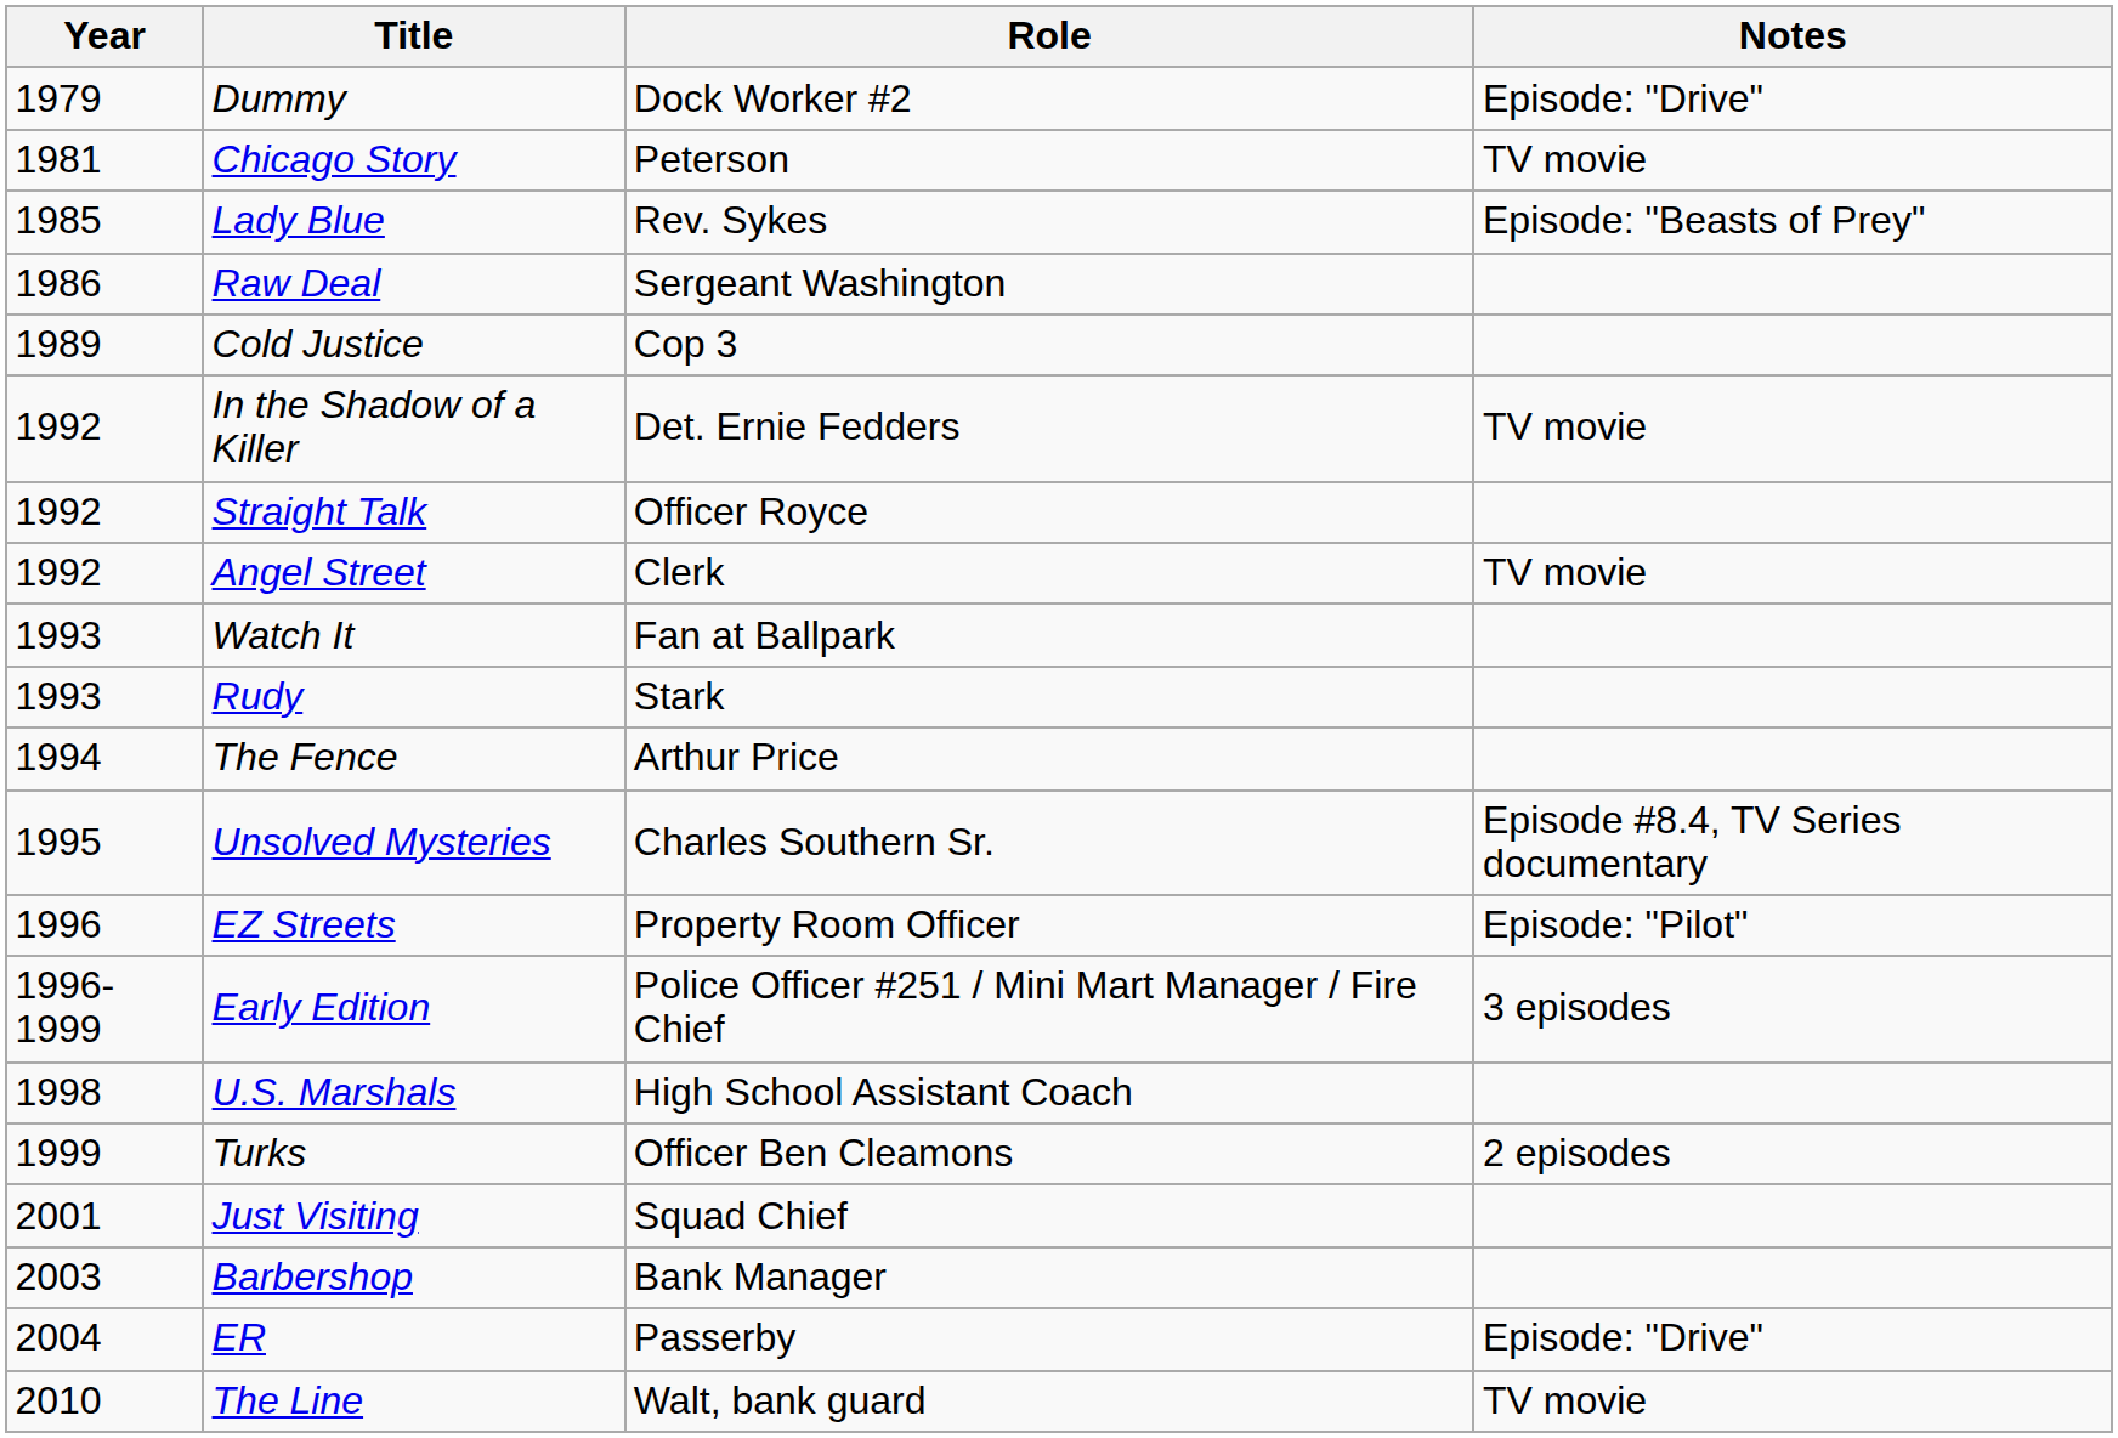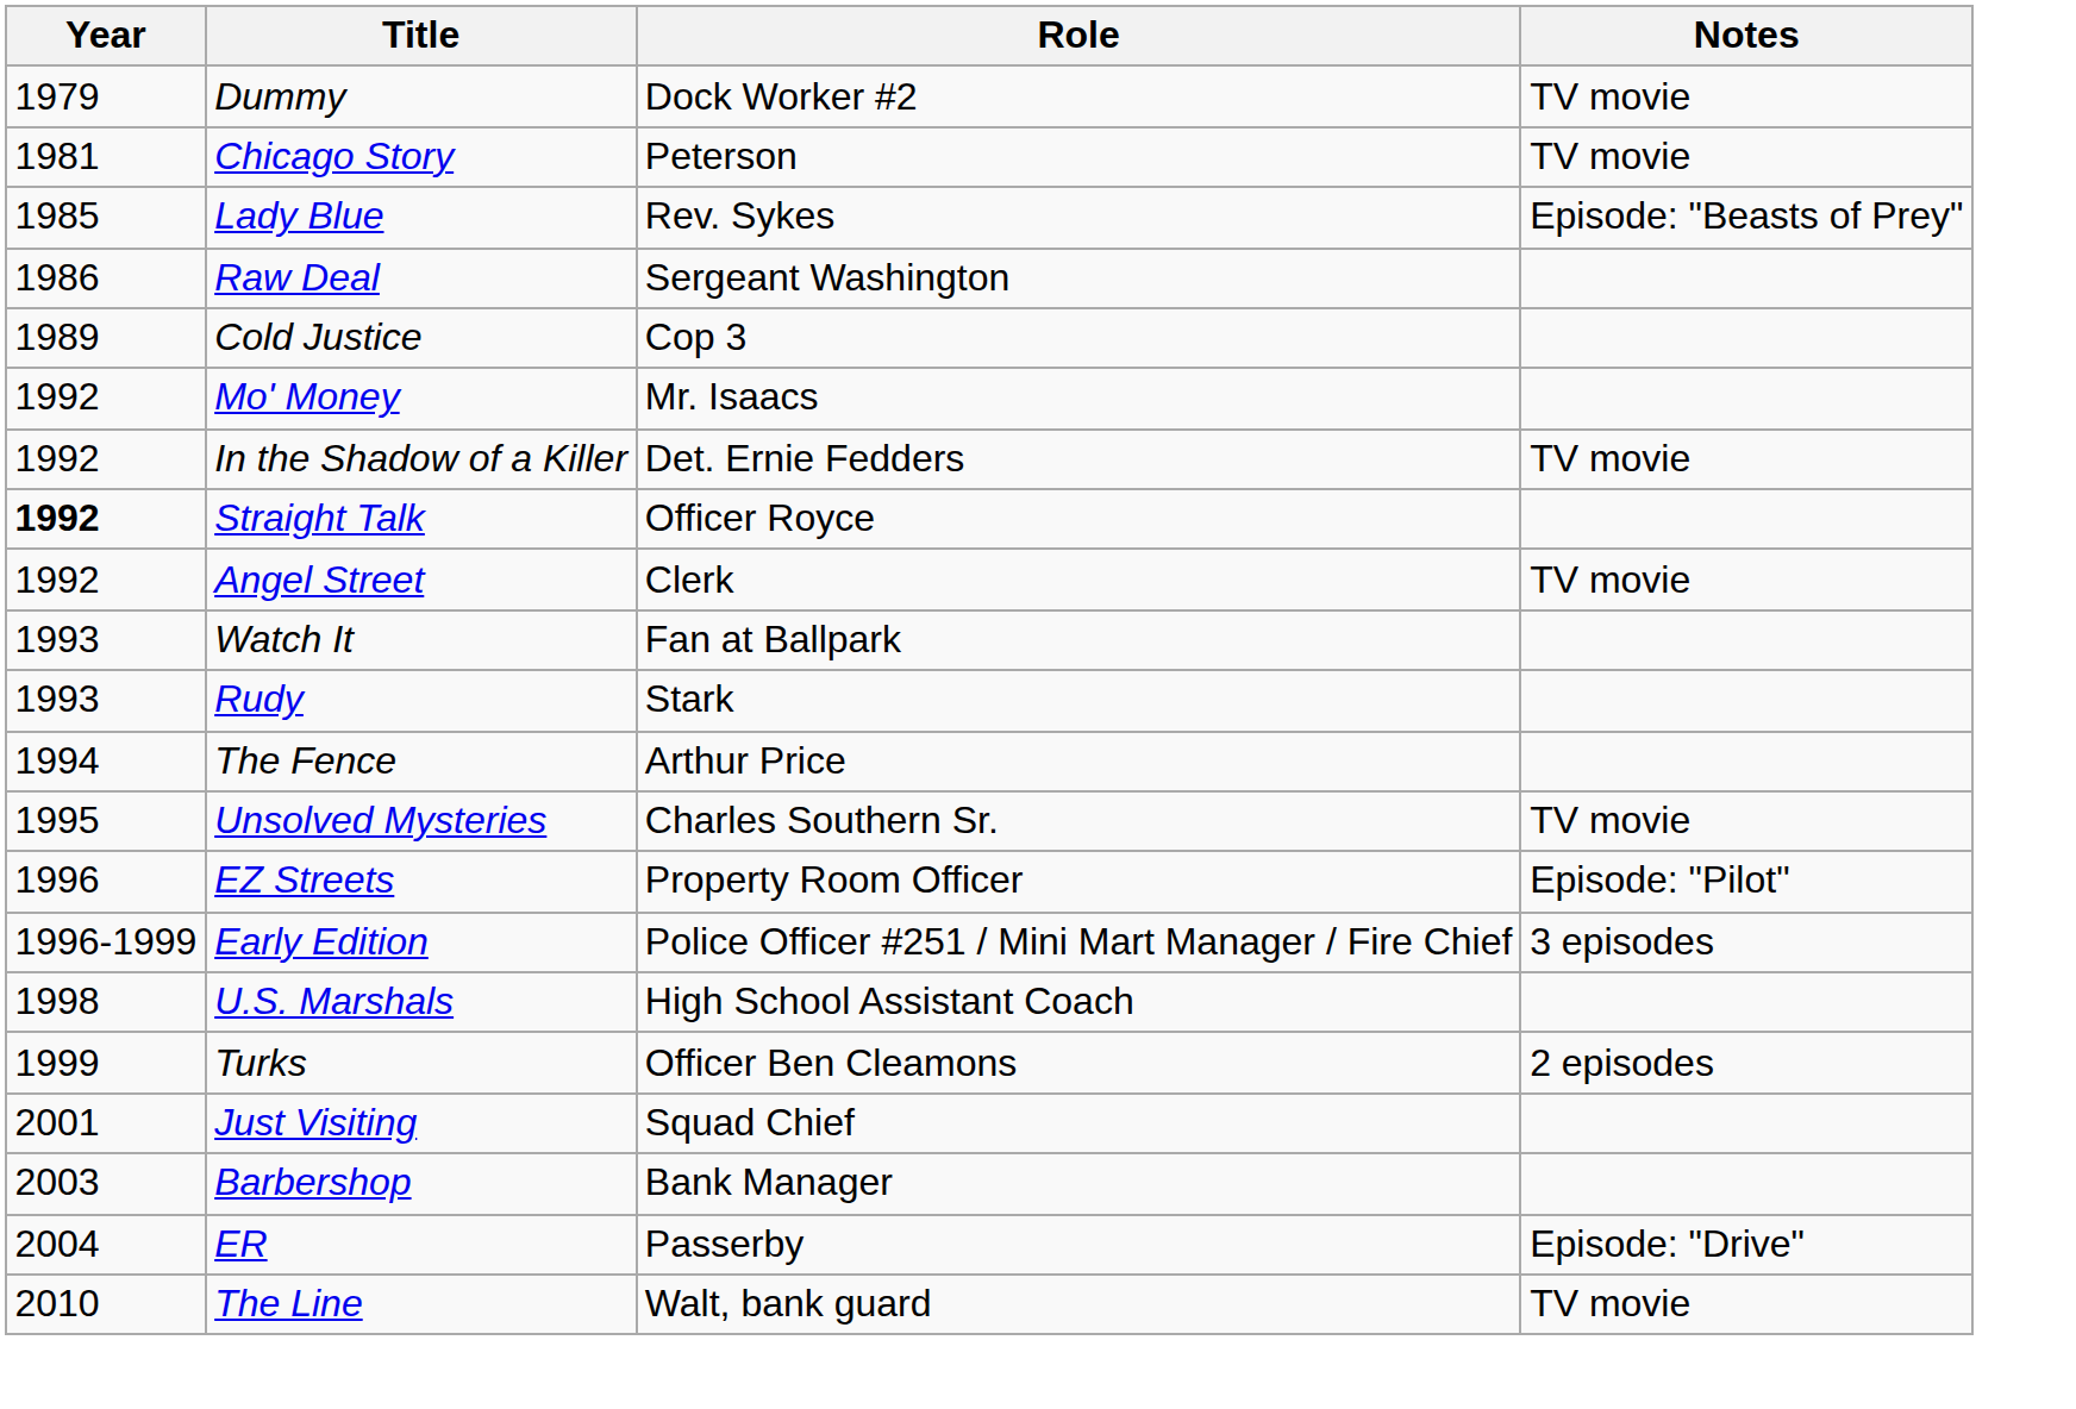Dummy | Notes: Episode: "Drive" -> TV movie
+ row: 1992 | Mo' Money | Mr. Isaacs
Straight Talk | Year: normal -> bold
Unsolved Mysteries | Notes: Episode #8.4, TV Series documentary -> TV movie
